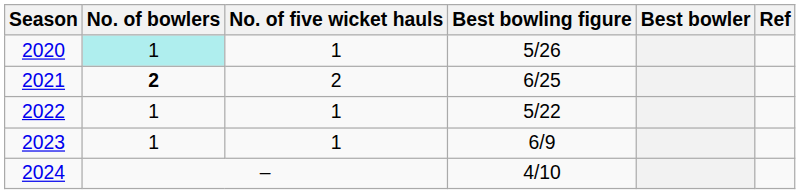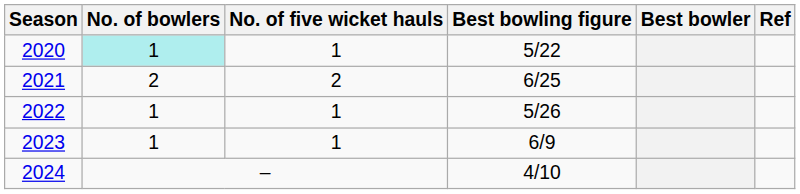2020 | Best bowling figure: 5/26 -> 5/22
2021 | No. of bowlers: bold -> normal
2022 | Best bowling figure: 5/22 -> 5/26
